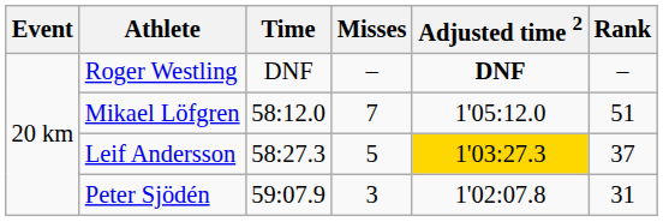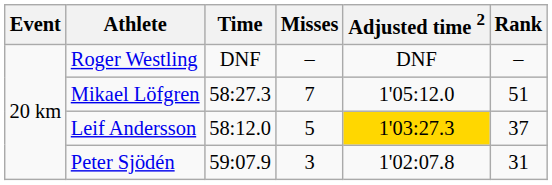Roger Westling | Adjusted time 2: bold -> normal
Mikael Löfgren | Time: 58:12.0 -> 58:27.3
Leif Andersson | Time: 58:27.3 -> 58:12.0
